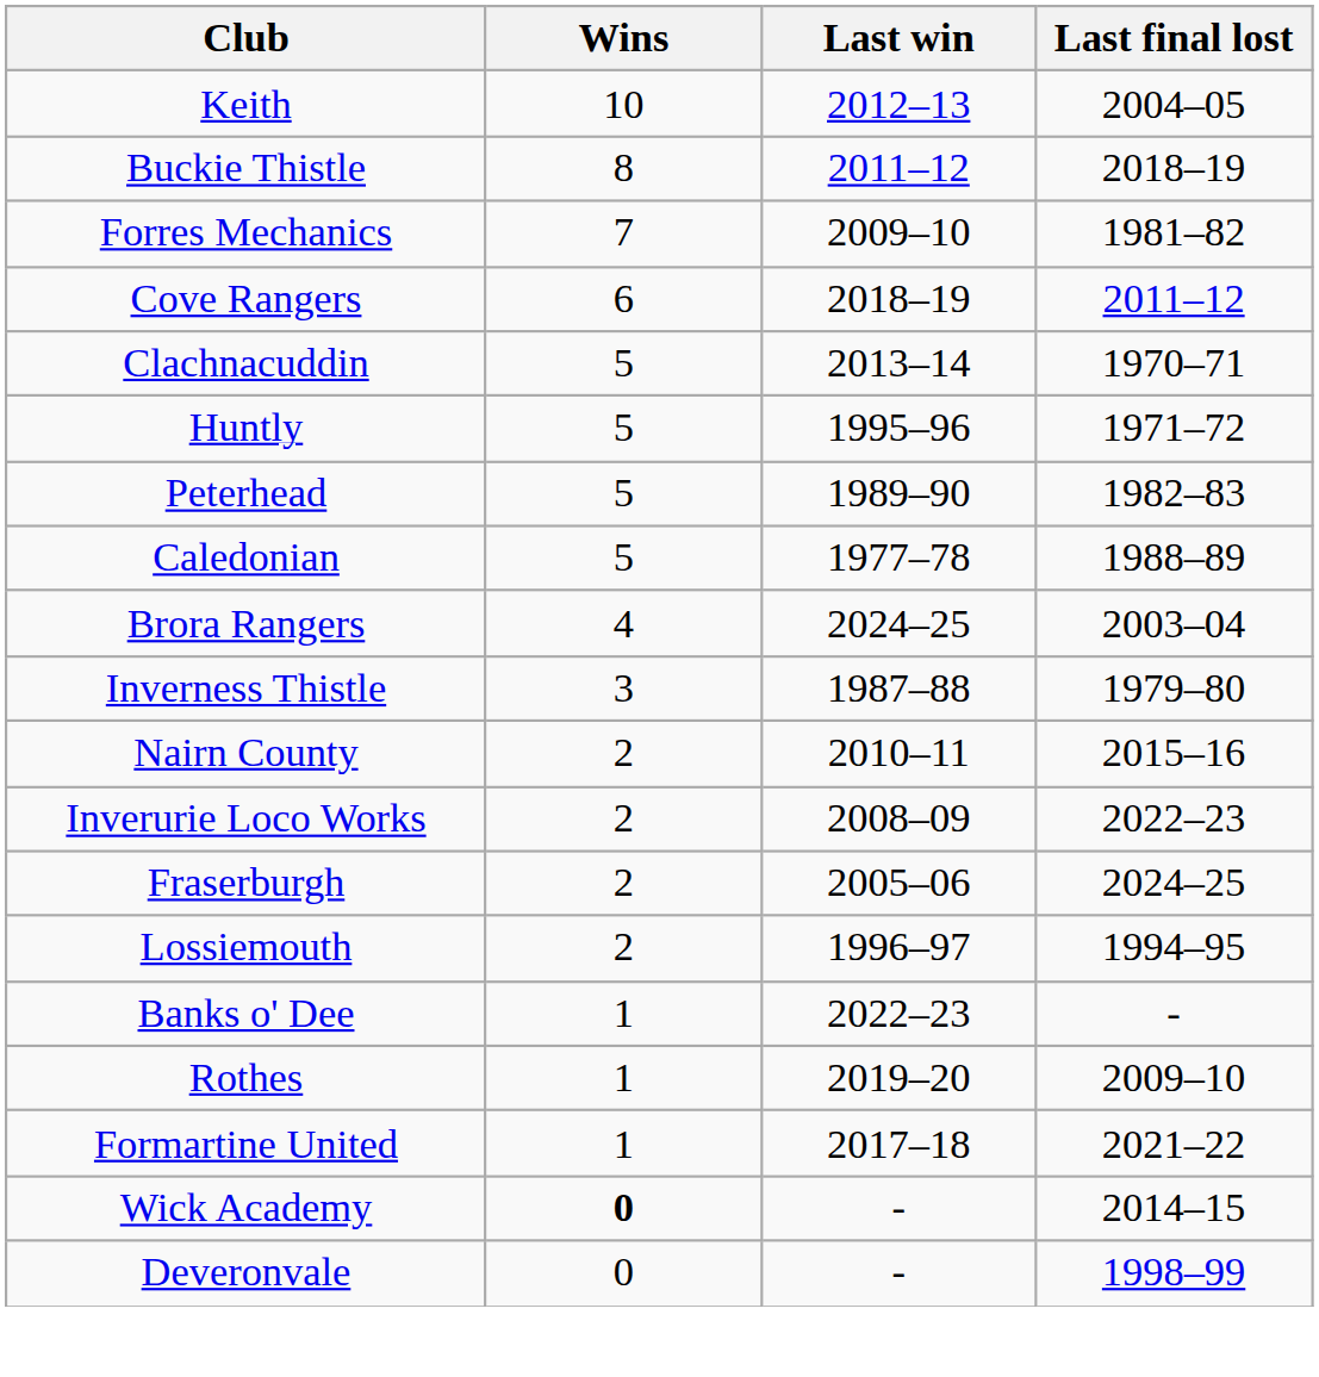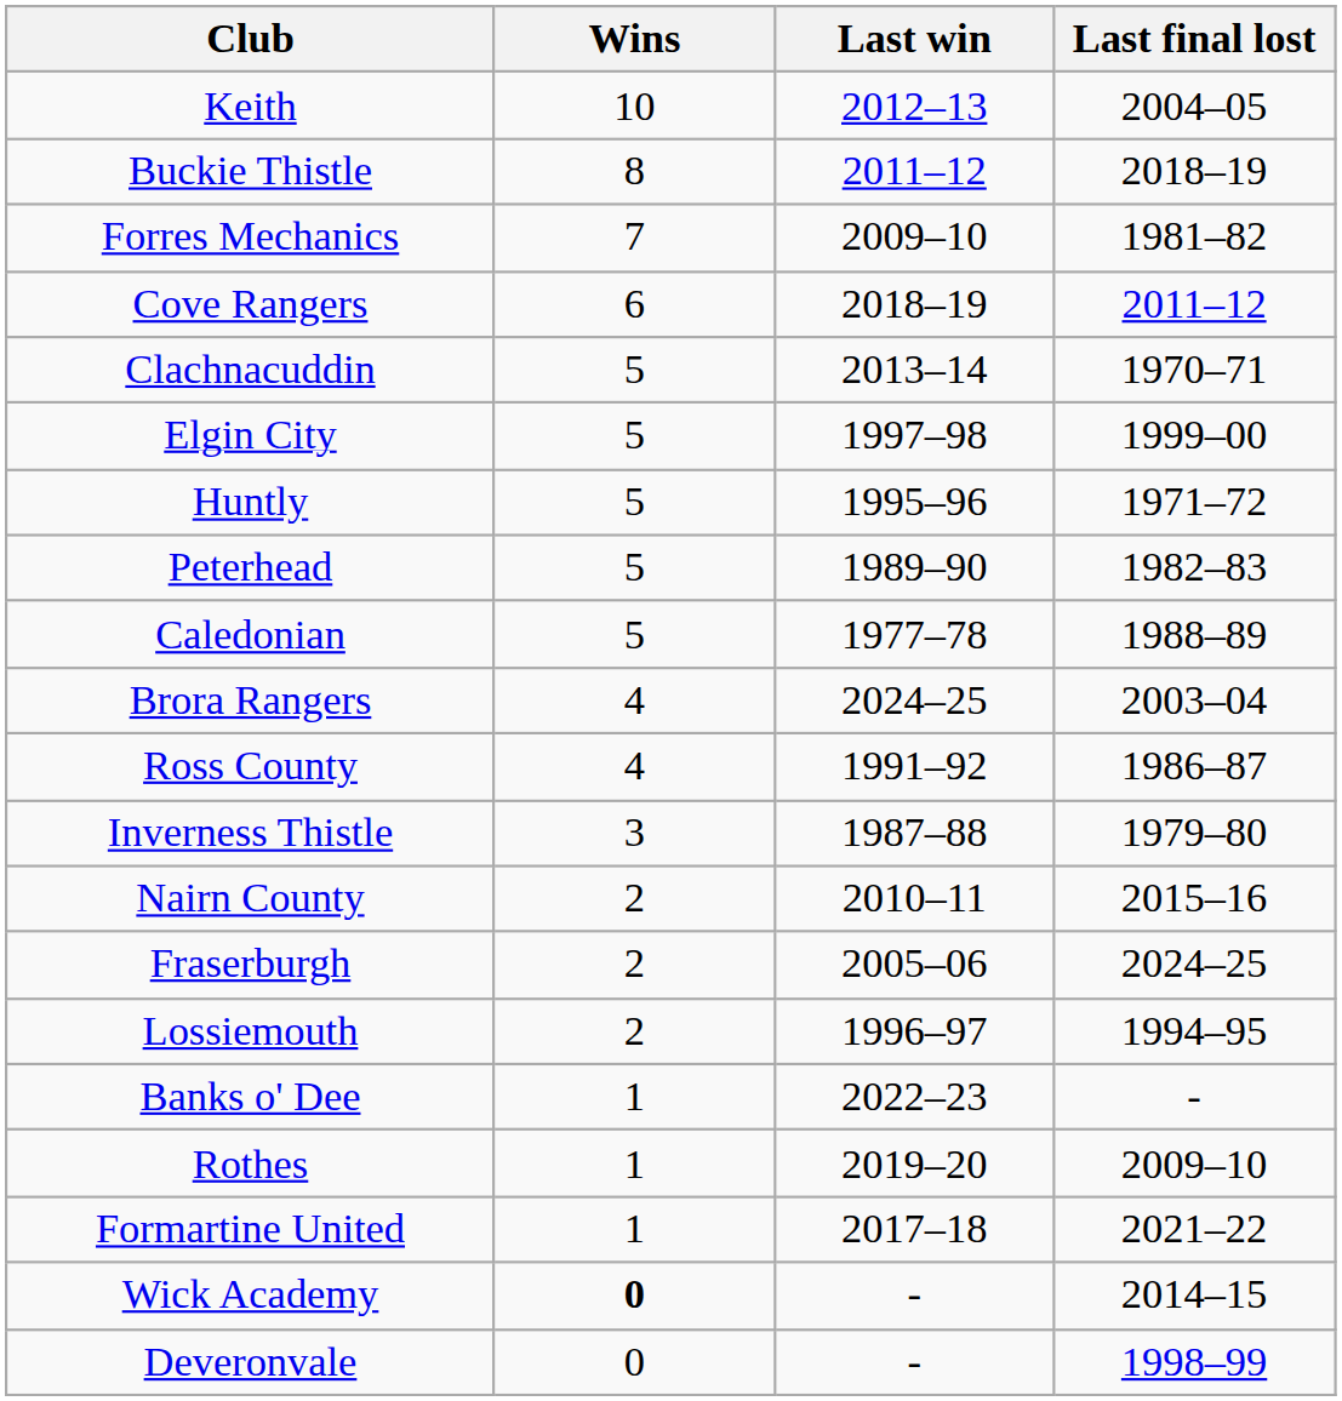+ row: Elgin City | 5 | 1997–98 | 1999–00
+ row: Ross County | 4 | 1991–92 | 1986–87
- row: Inverurie Loco Works | 2 | 2008–09 | 2022–23
